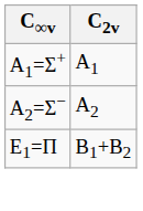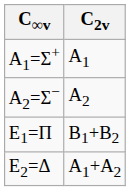+ row: E2=Δ | A1+A2
